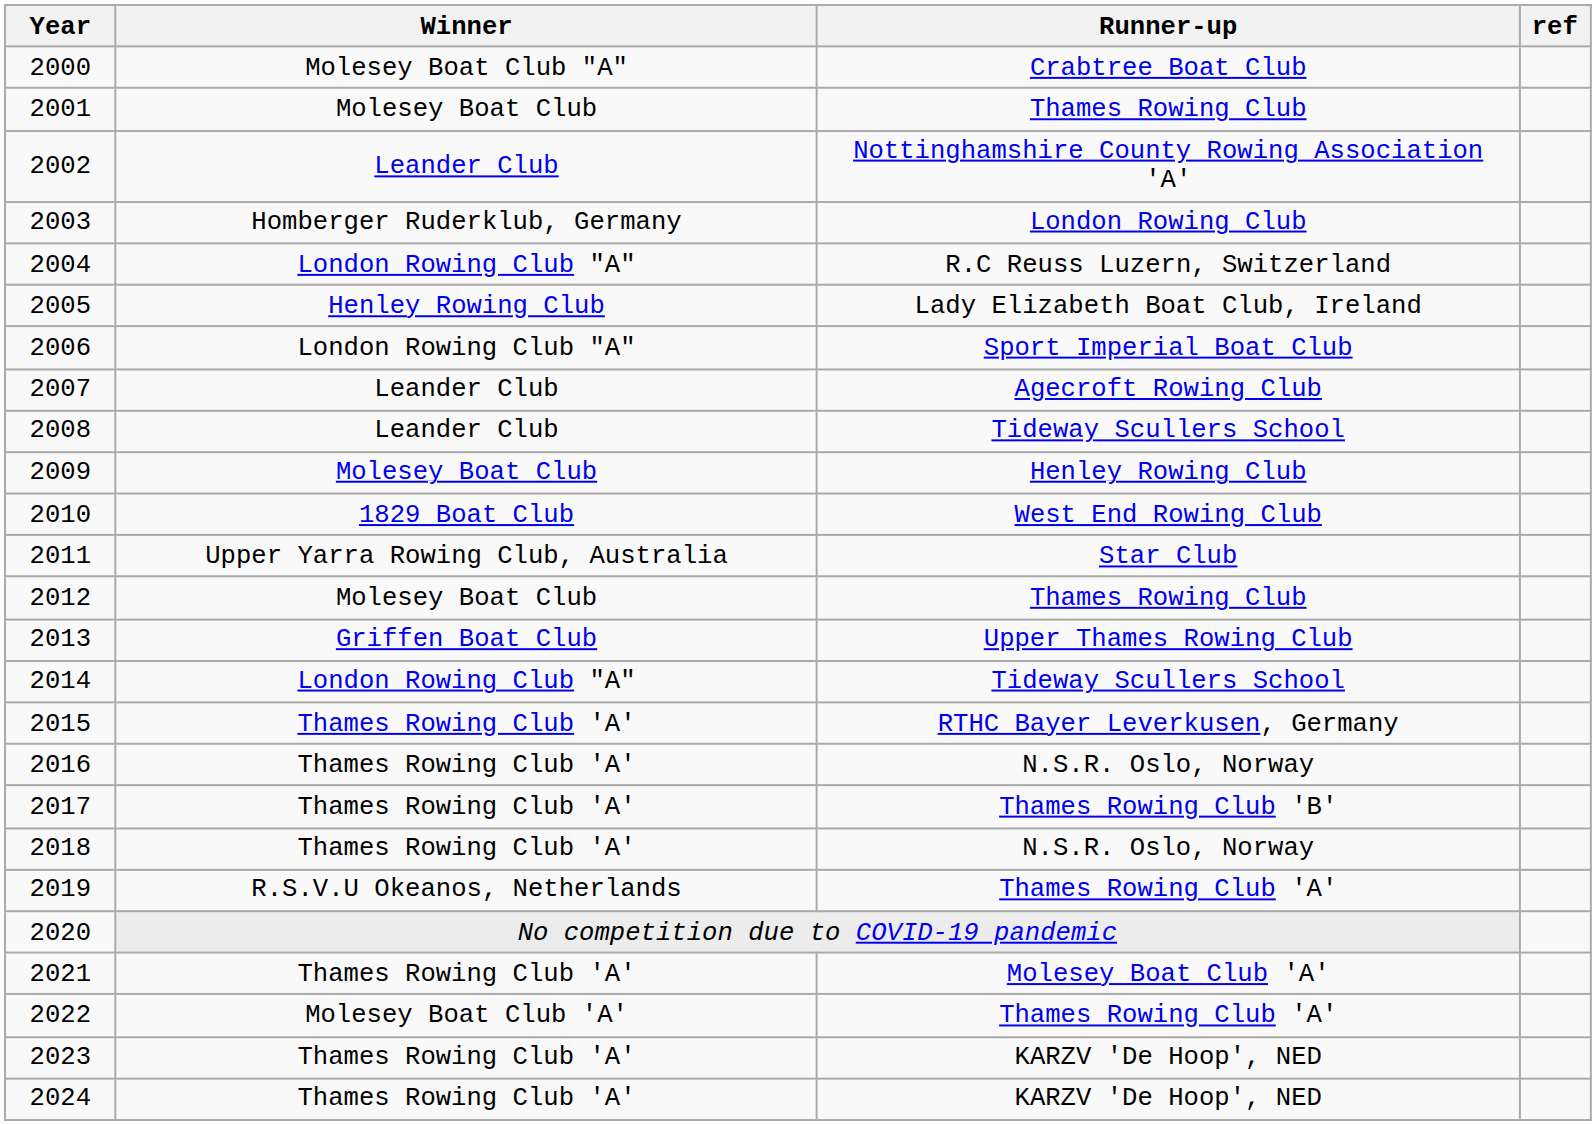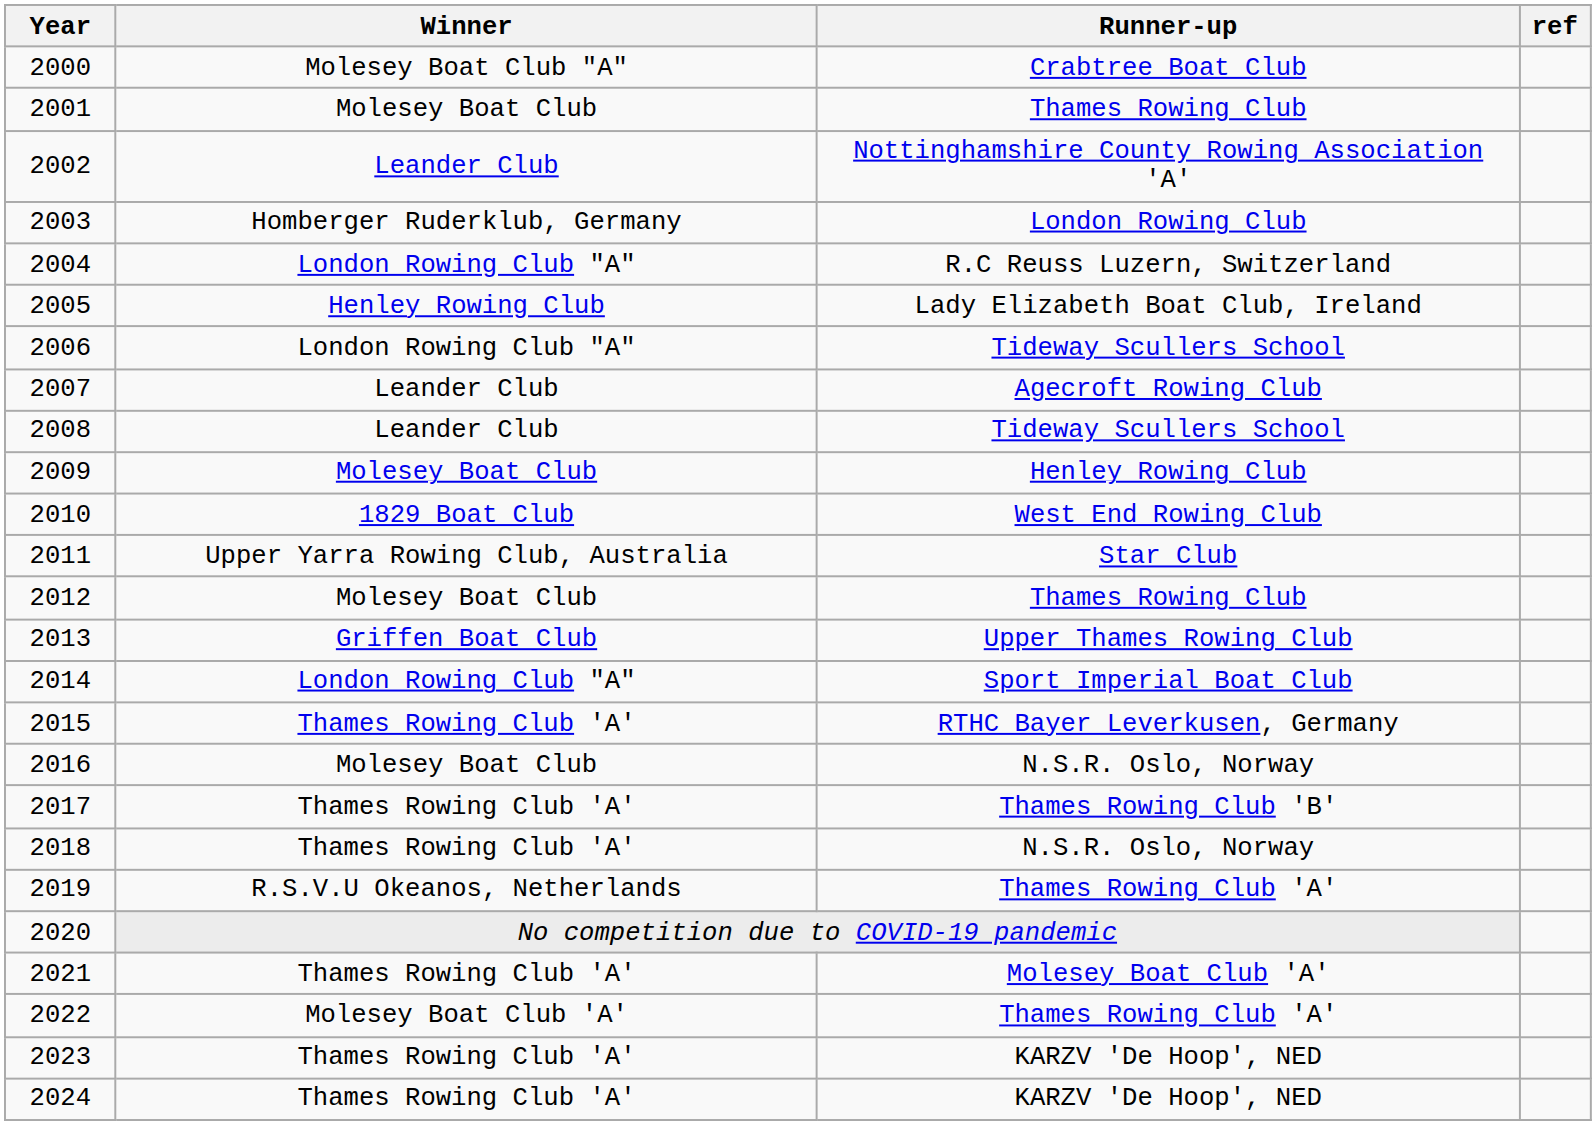2006 | Runner-up: Sport Imperial Boat Club -> Tideway Scullers School
2014 | Runner-up: Tideway Scullers School -> Sport Imperial Boat Club
2016 | Winner: Thames Rowing Club 'A' -> Molesey Boat Club
